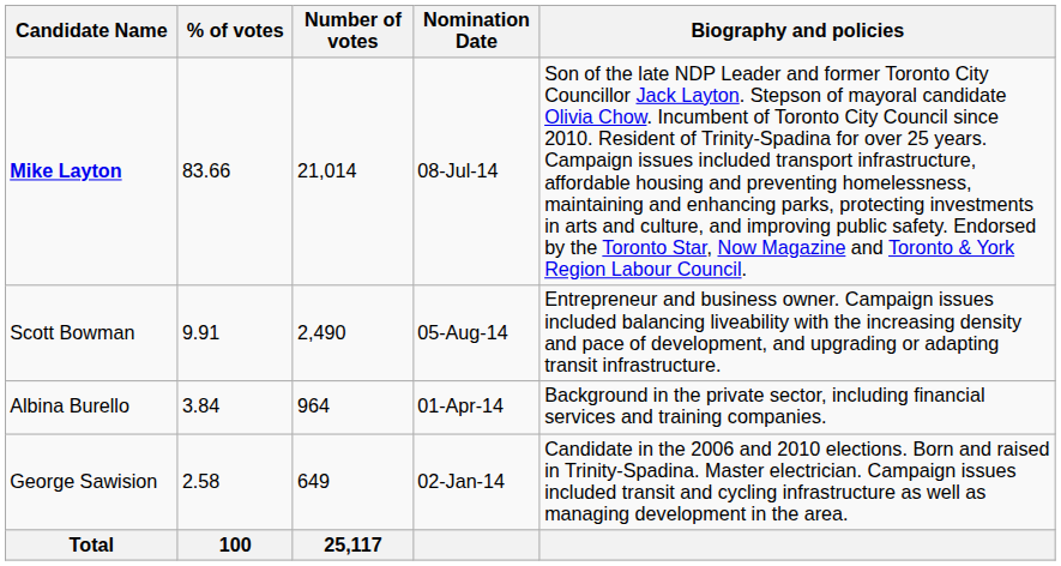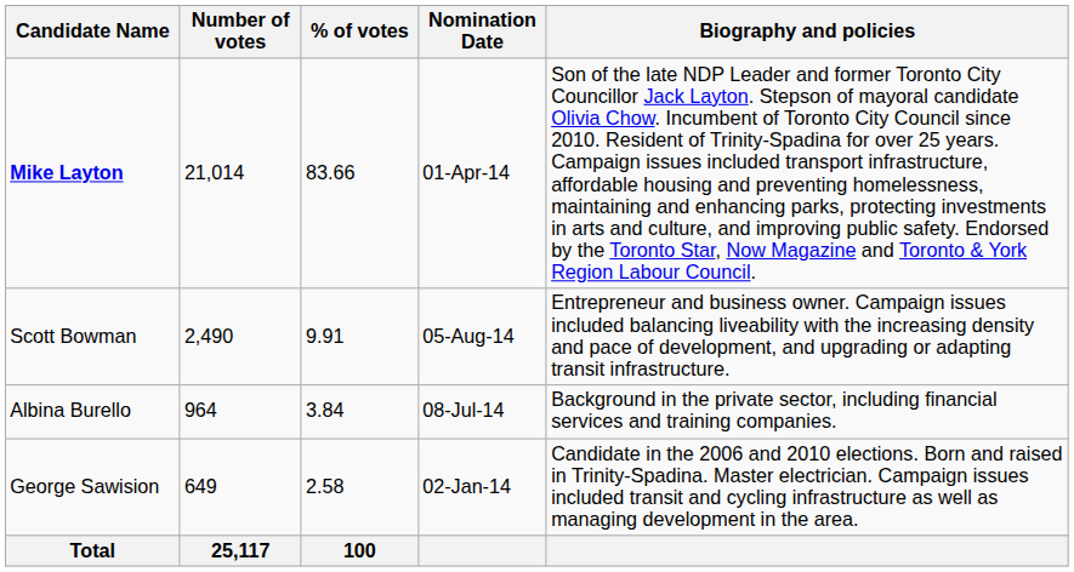columns swapped: Number of votes <-> % of votes
Mike Layton | Nomination Date: 08-Jul-14 -> 01-Apr-14
Albina Burello | Nomination Date: 01-Apr-14 -> 08-Jul-14
